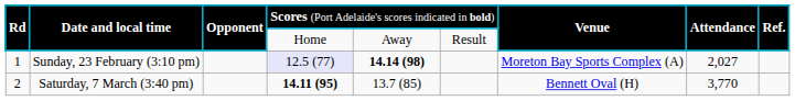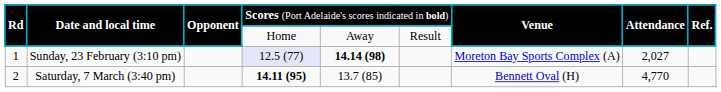Saturday, 7 March (3:40 pm) | column 8: 3,770 -> 4,770
